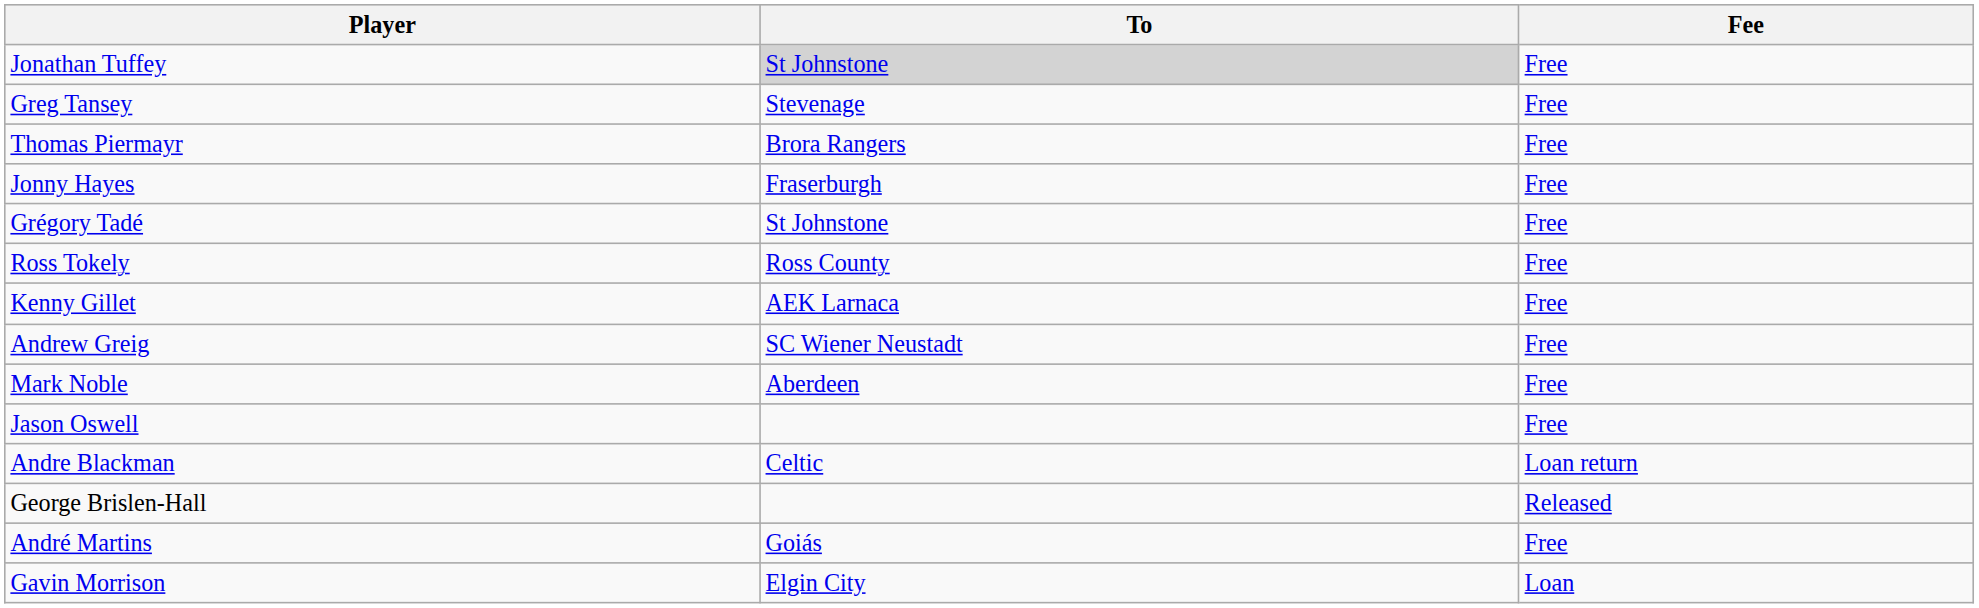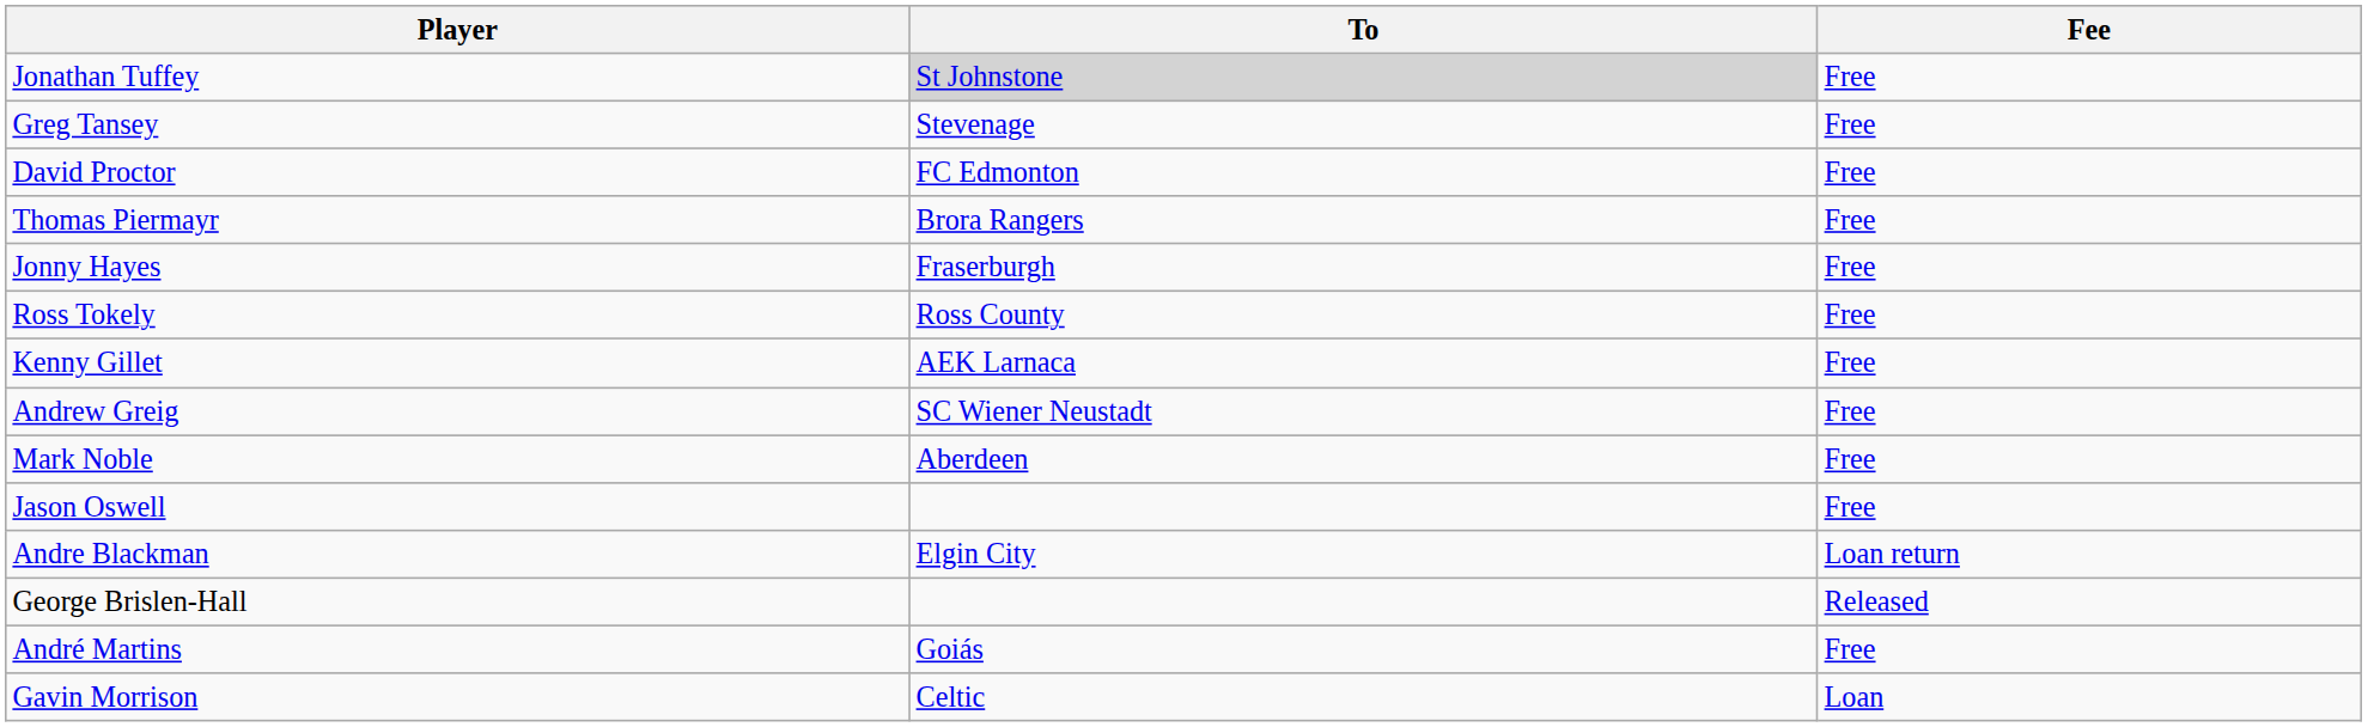+ row: David Proctor | FC Edmonton | Free
- row: Grégory Tadé | St Johnstone | Free
Andre Blackman | To: Celtic -> Elgin City
Gavin Morrison | To: Elgin City -> Celtic
